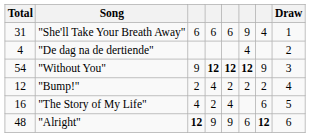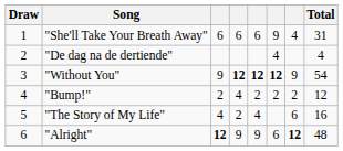columns swapped: Draw <-> Total
